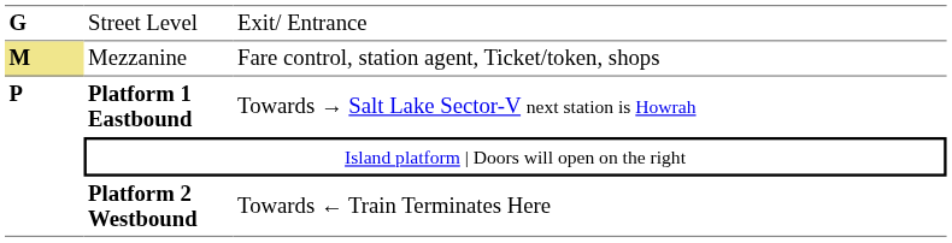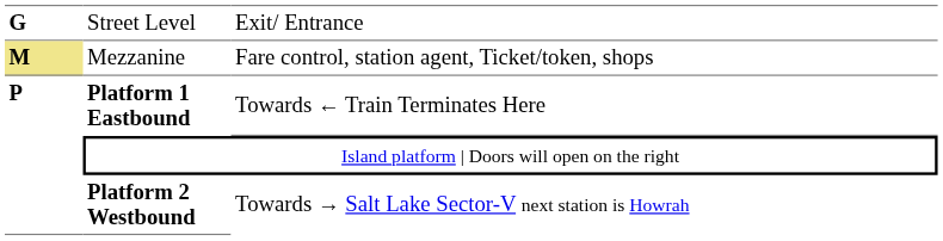Platform 1 Eastbound | column 3: Towards → Salt Lake Sector-V next station is Howrah -> Towards ← Train Terminates Here
Platform 2 Westbound | column 3: Towards ← Train Terminates Here -> Towards → Salt Lake Sector-V next station is Howrah
